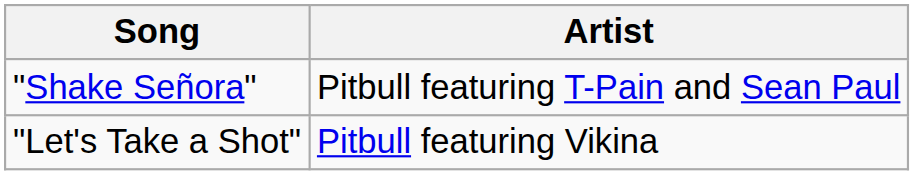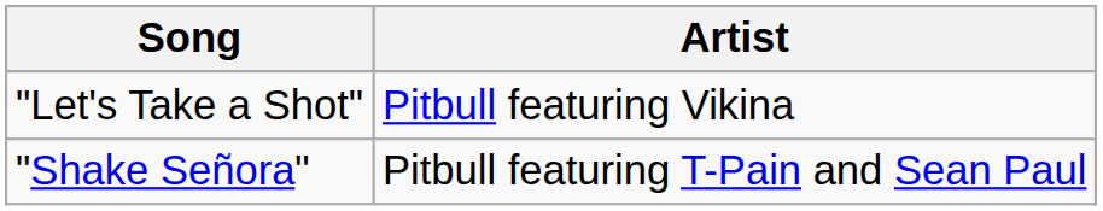rows swapped: "Let's Take a Shot" <-> "Shake Señora"
